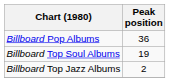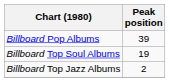Billboard Pop Albums | Peak position: 36 -> 39
